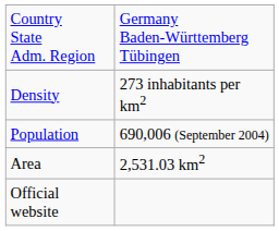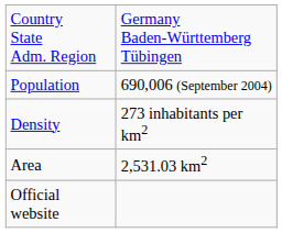rows swapped: Population <-> Density
